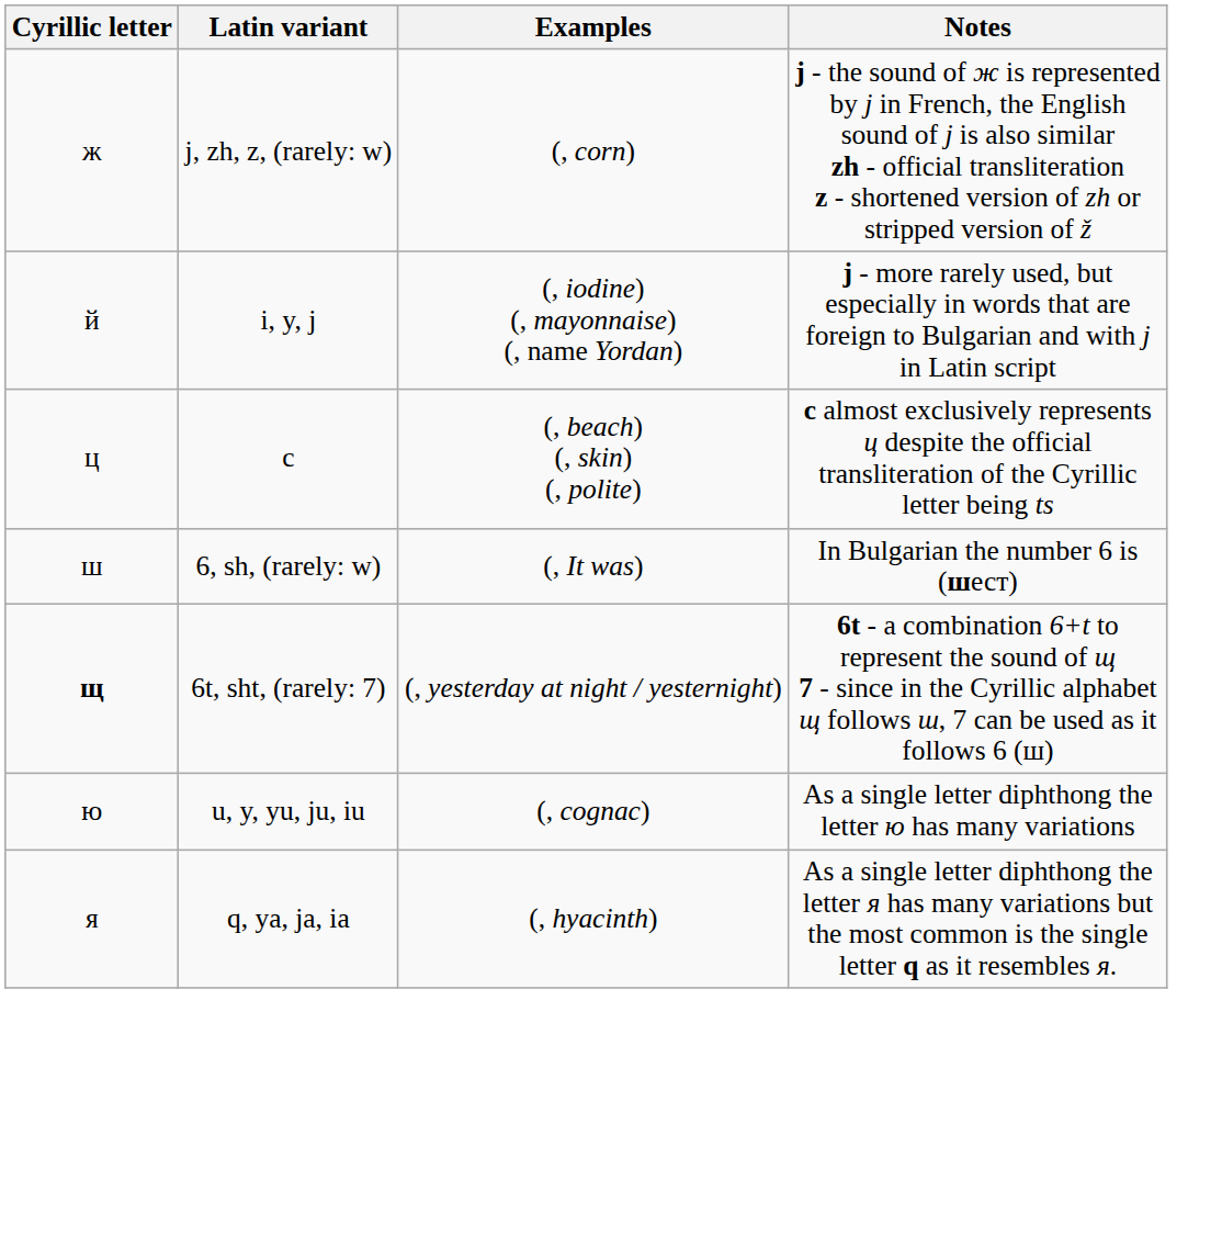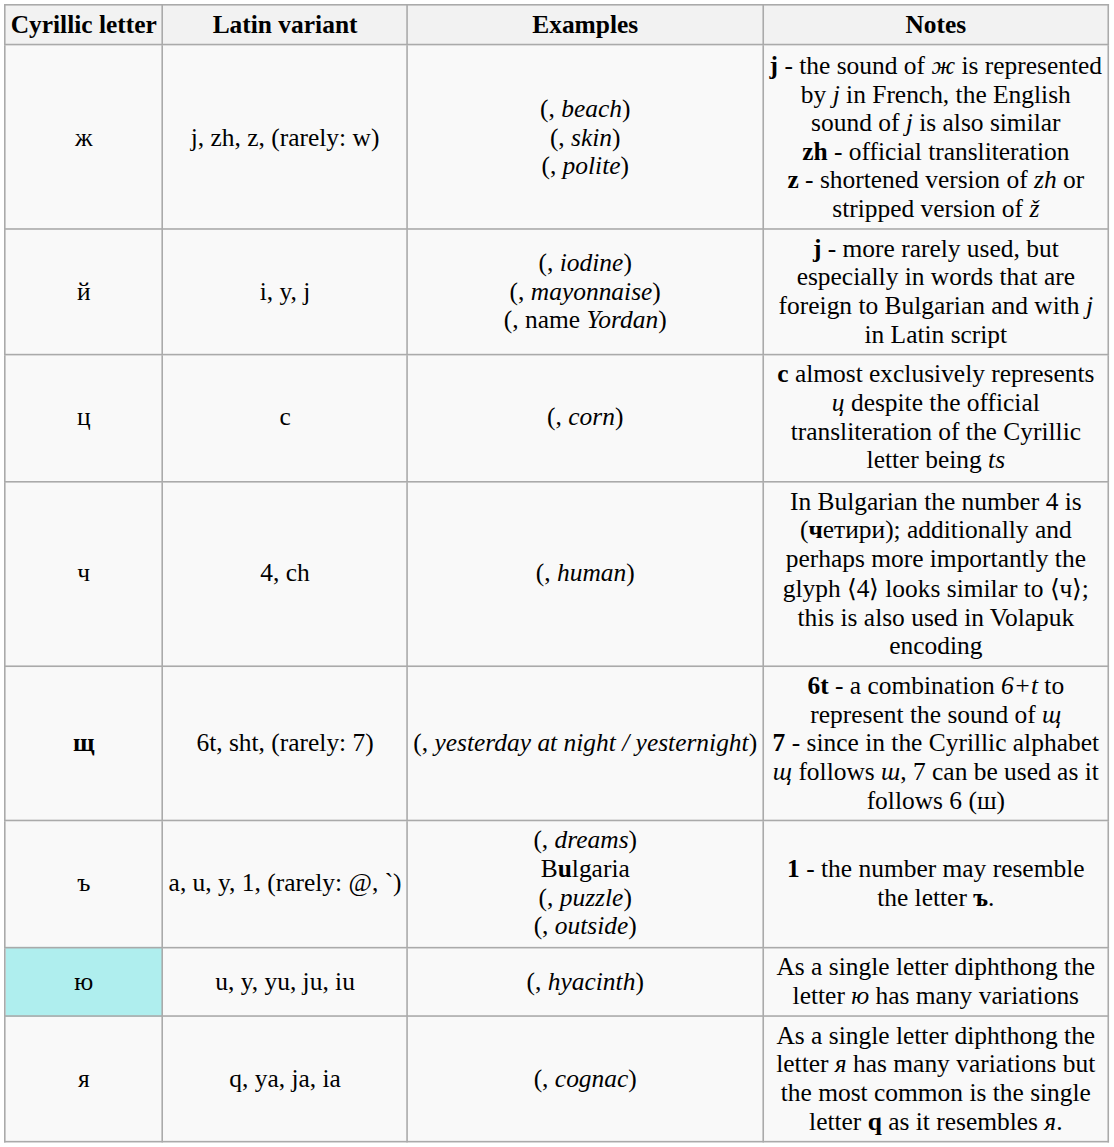j, zh, z, (rarely: w) | Examples: (, corn) -> (, beach) (, skin) (, polite)
c | Examples: (, beach) (, skin) (, polite) -> (, corn)
+ row: ч | 4, ch | (, human) | In Bulgarian the number 4 is (четири); additionally and perhaps more importantly the glyph ⟨4⟩ looks similar to ⟨ч⟩; this is also used in Volapuk encoding
- row: ш | 6, sh, (rarely: w) | (, It was) | In Bulgarian the number 6 is (шест)
+ row: ъ | a, u, y, 1, (rarely: @, `) | (, dreams) Bulgaria (, puzzle) (, outside) | 1 - the number may resemble the letter ъ.
u, y, yu, ju, iu | Cyrillic letter: no background -> paleturquoise background
u, y, yu, ju, iu | Examples: (, cognac) -> (, hyacinth)
q, ya, ja, ia | Examples: (, hyacinth) -> (, cognac)
